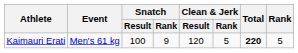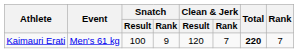Kaimauri Erati | Clean & Jerk / Rank: 5 -> 7
Kaimauri Erati | Rank: 5 -> 7
